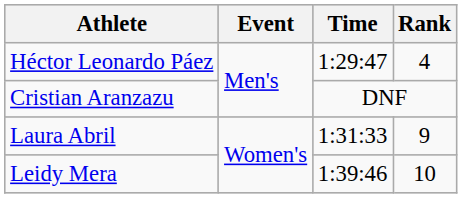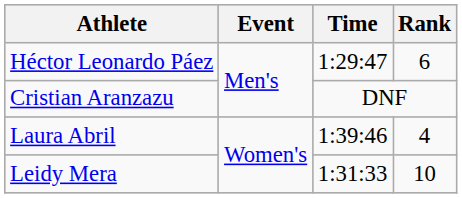Héctor Leonardo Páez | Rank: 4 -> 6
Laura Abril | Time: 1:31:33 -> 1:39:46
Laura Abril | Rank: 9 -> 4
Leidy Mera | Time: 1:39:46 -> 1:31:33
